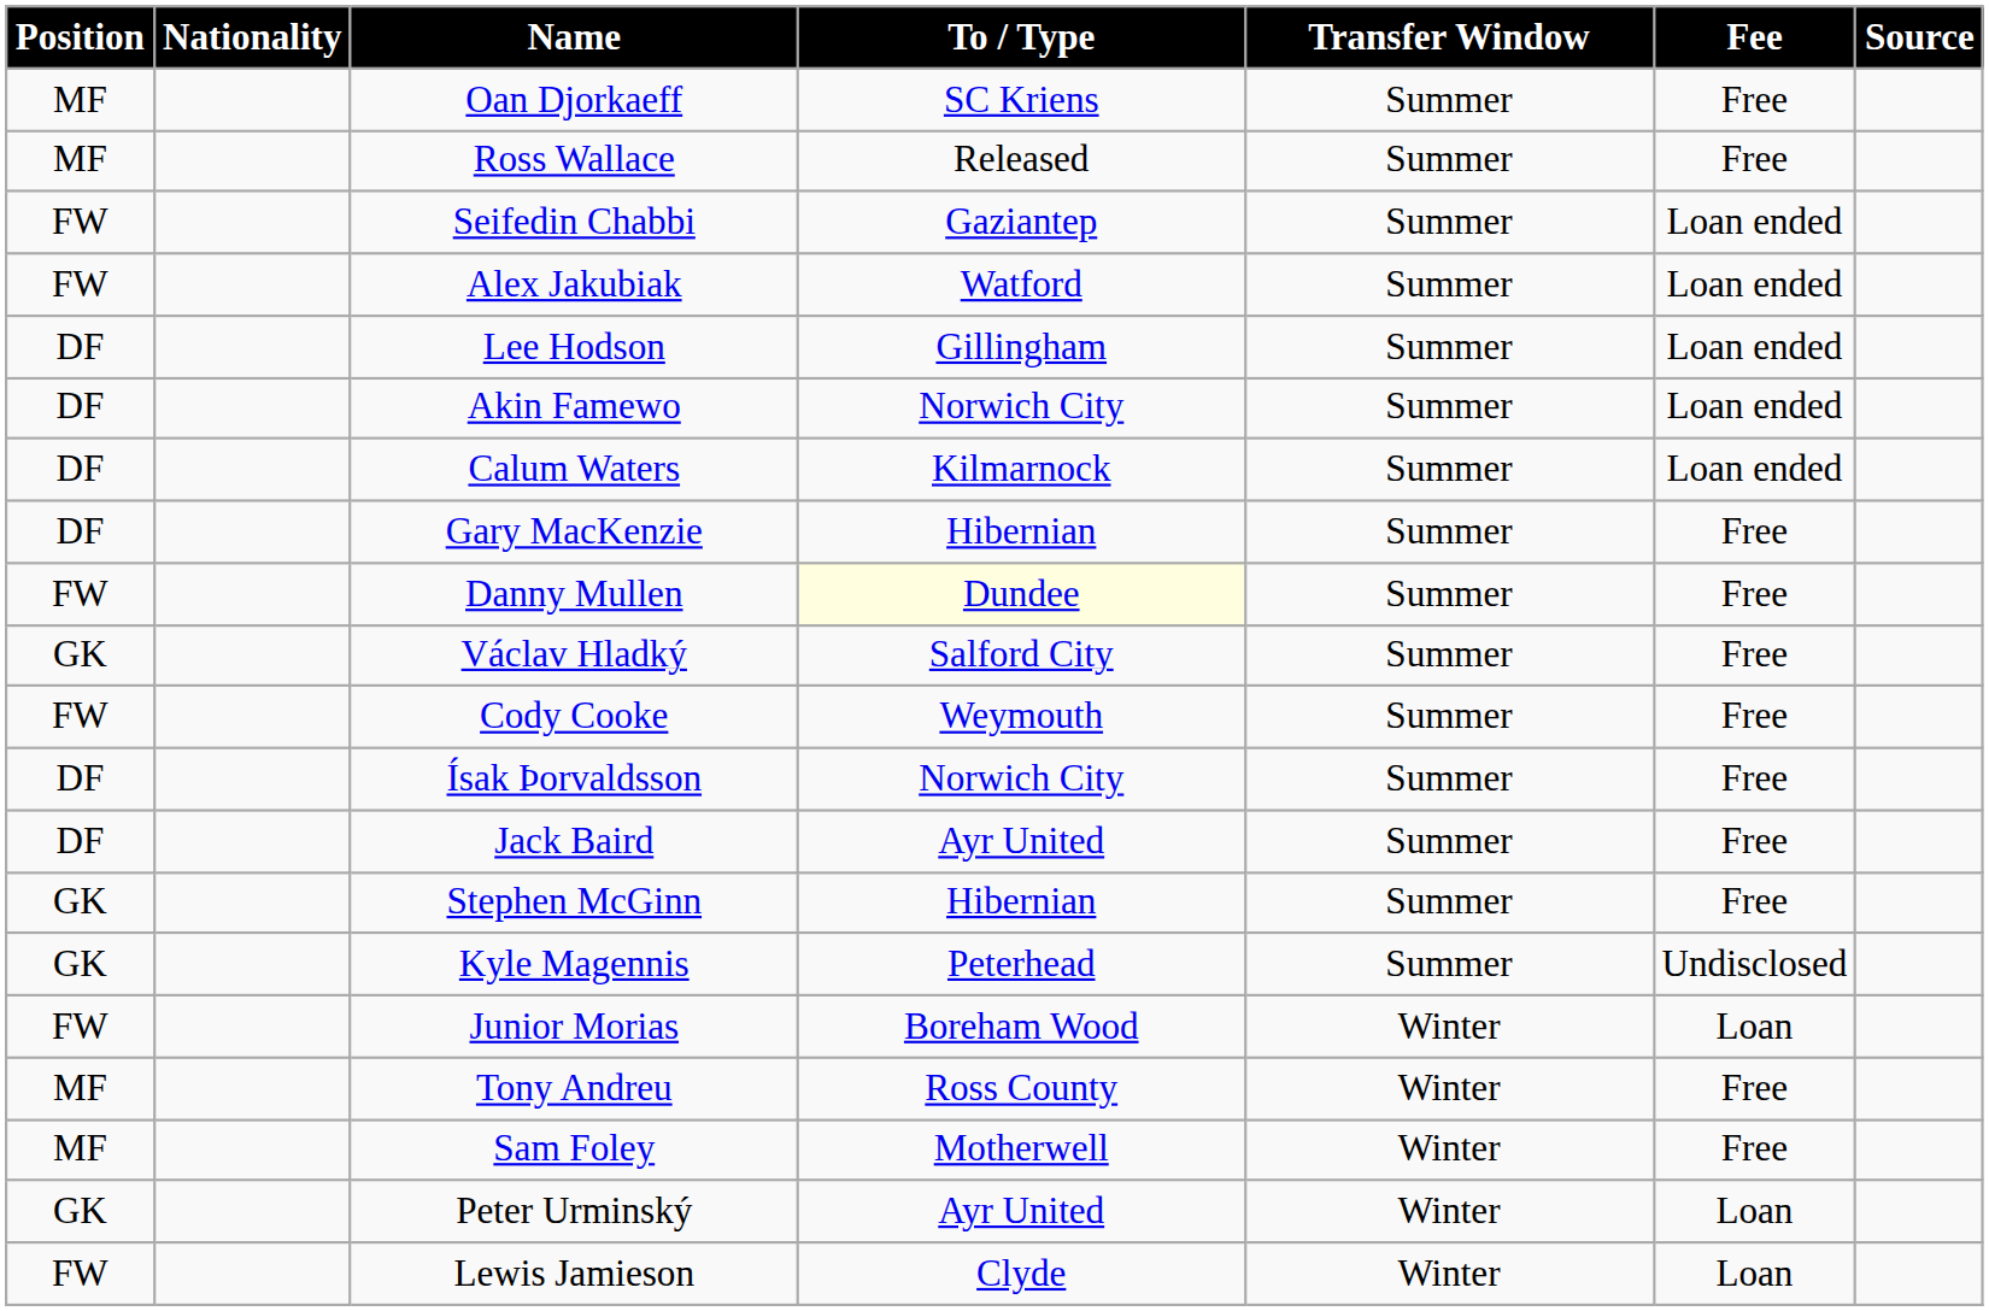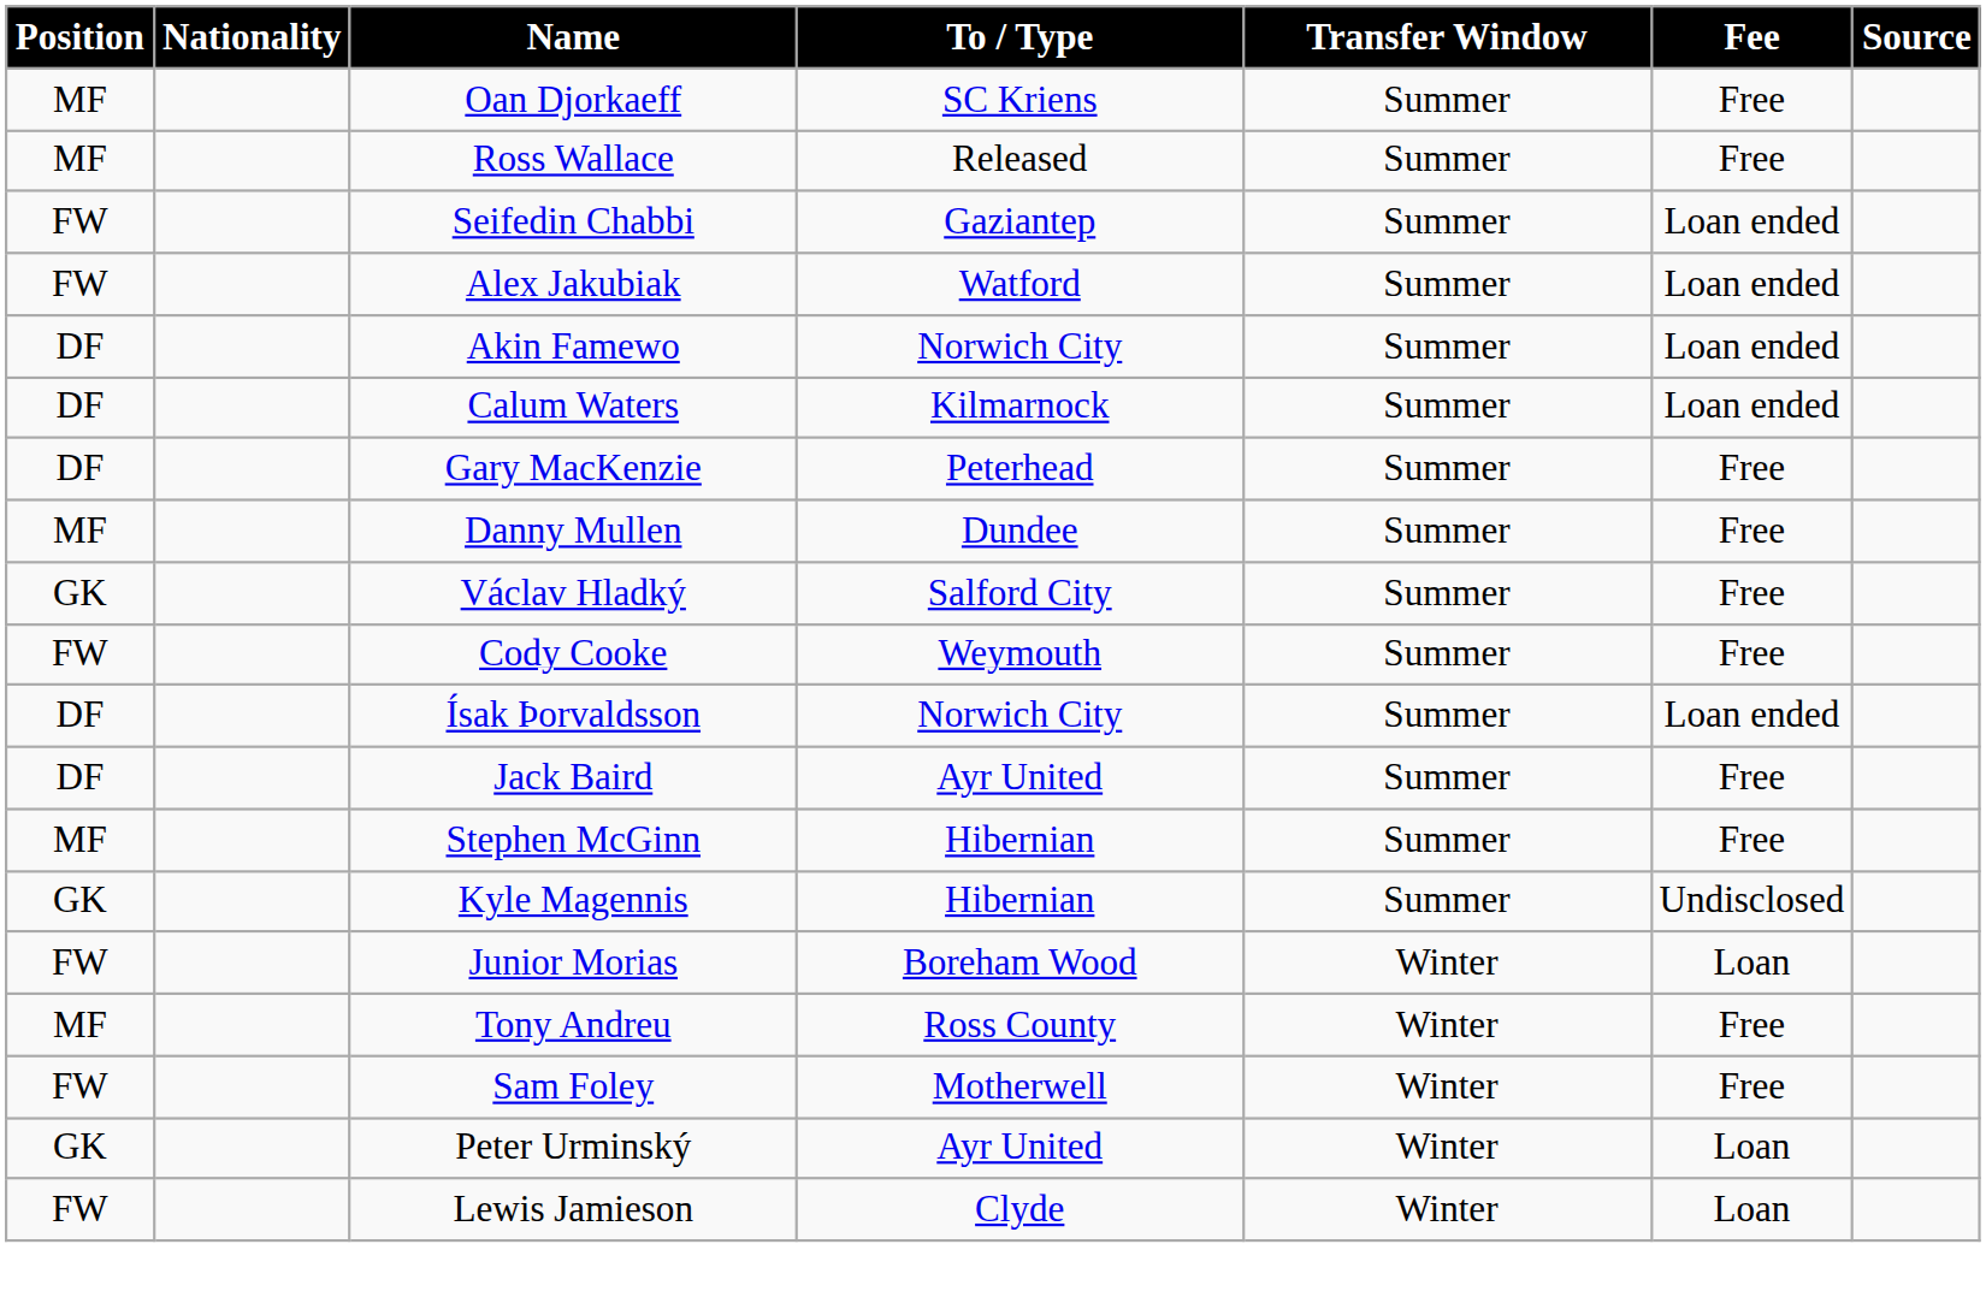- row: DF | Lee Hodson | Gillingham | Summer | Loan ended
Gary MacKenzie | To / Type: Hibernian -> Peterhead
Danny Mullen | Position: FW -> MF
Danny Mullen | To / Type: lightyellow background -> no background
Ísak Þorvaldsson | Fee: Free -> Loan ended
Stephen McGinn | Position: GK -> MF
Kyle Magennis | To / Type: Peterhead -> Hibernian
Sam Foley | Position: MF -> FW
